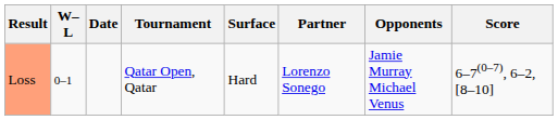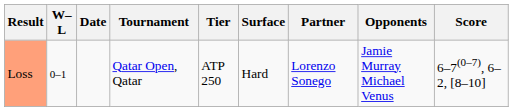+ column: Tier | ATP 250
